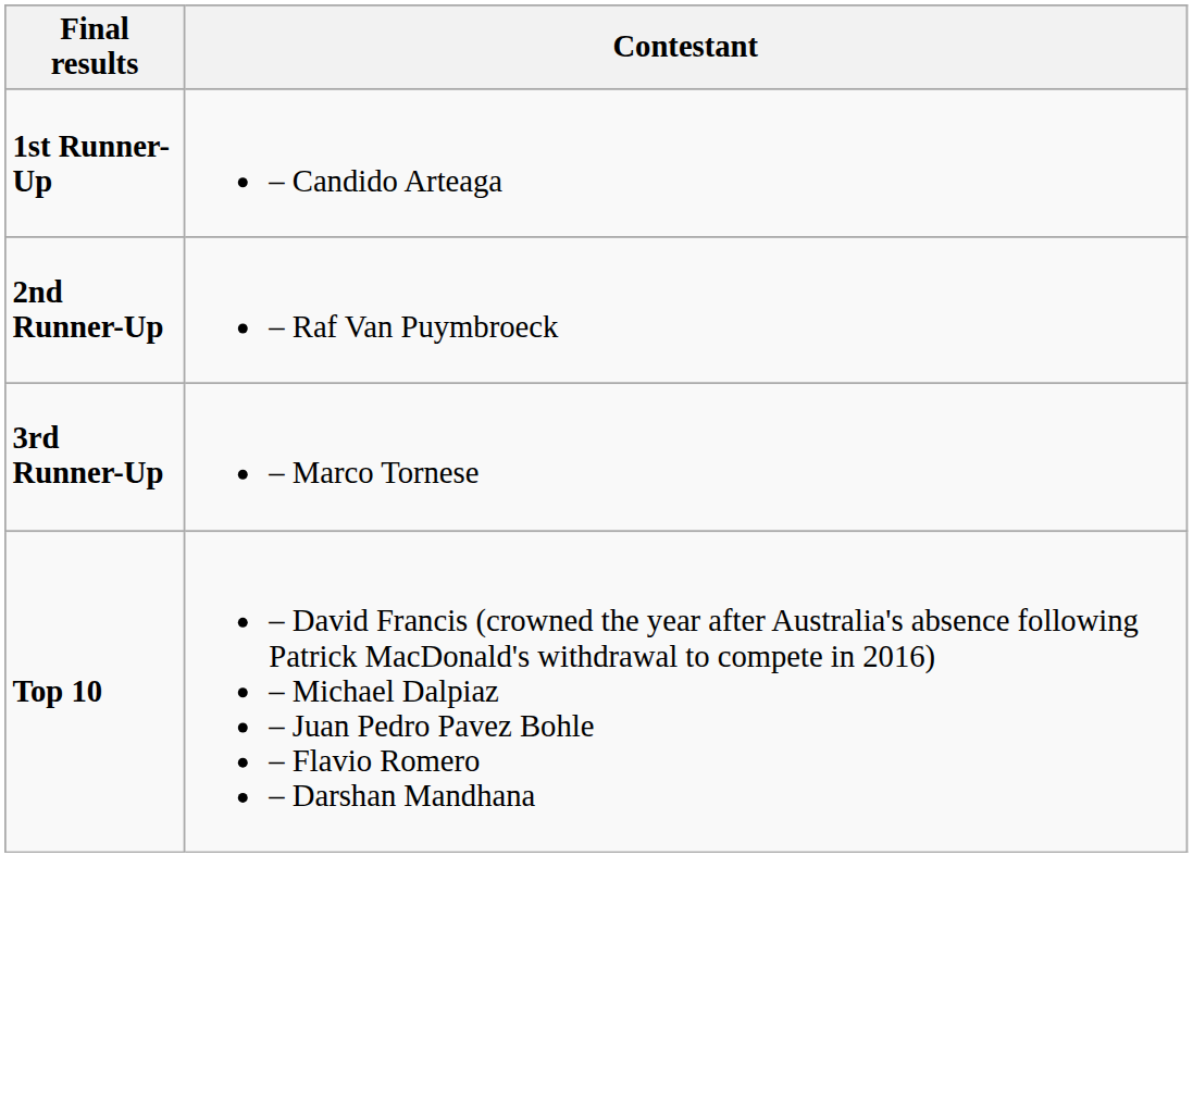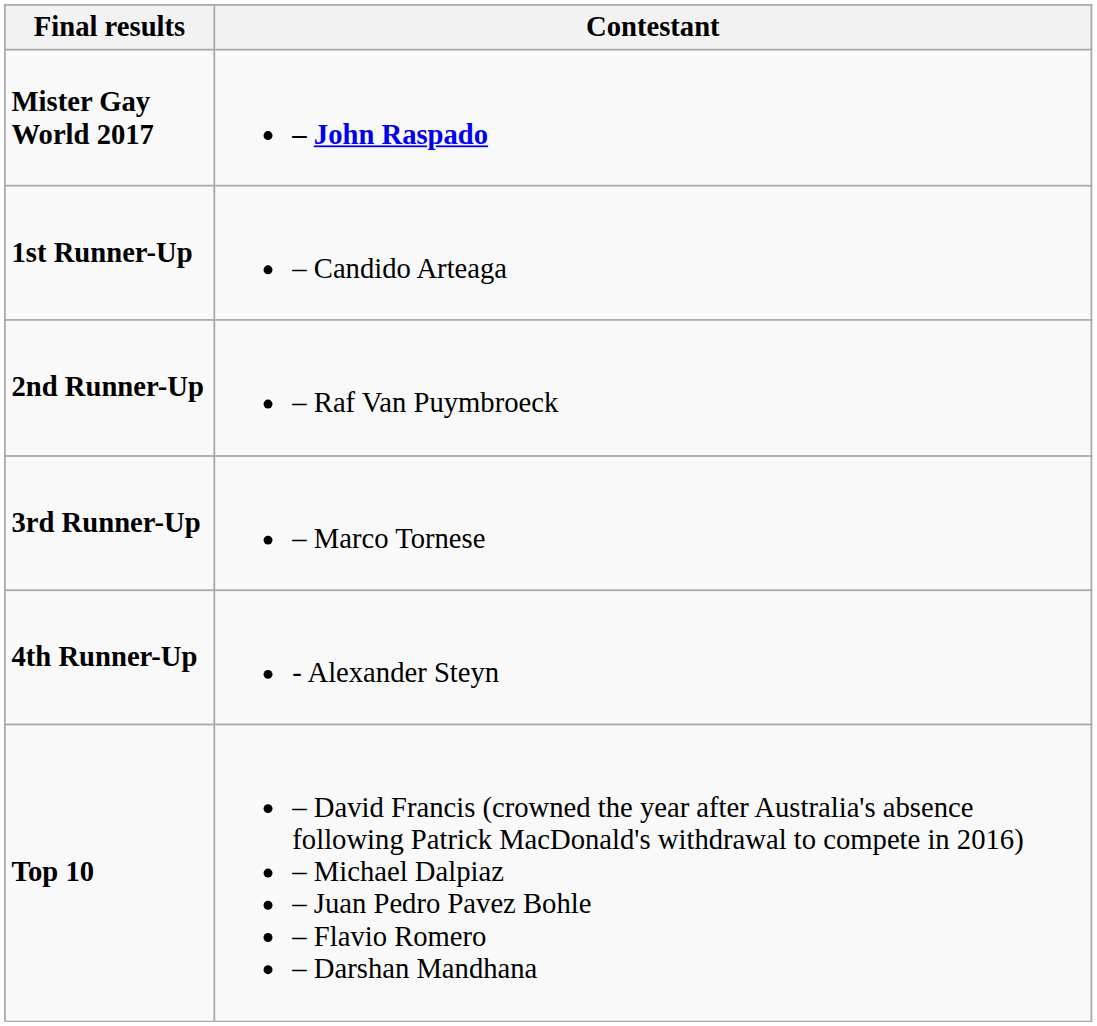+ row: Mister Gay World 2017 | – John Raspado
+ row: 4th Runner-Up | - Alexander Steyn
